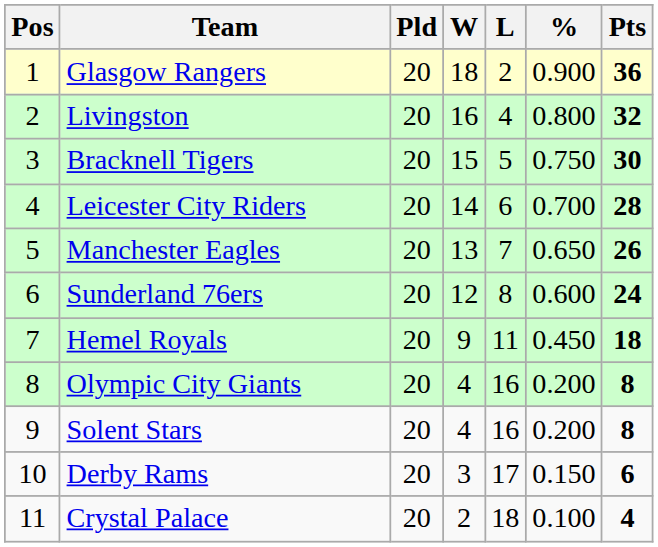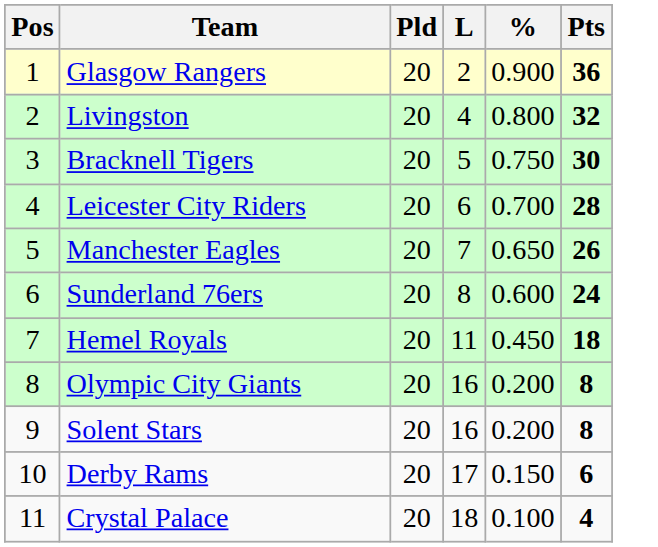- column: W | 18 | 16 | 15 | 14 | 13 | 12 | 9 | 4 | 4 | 3 | 2
